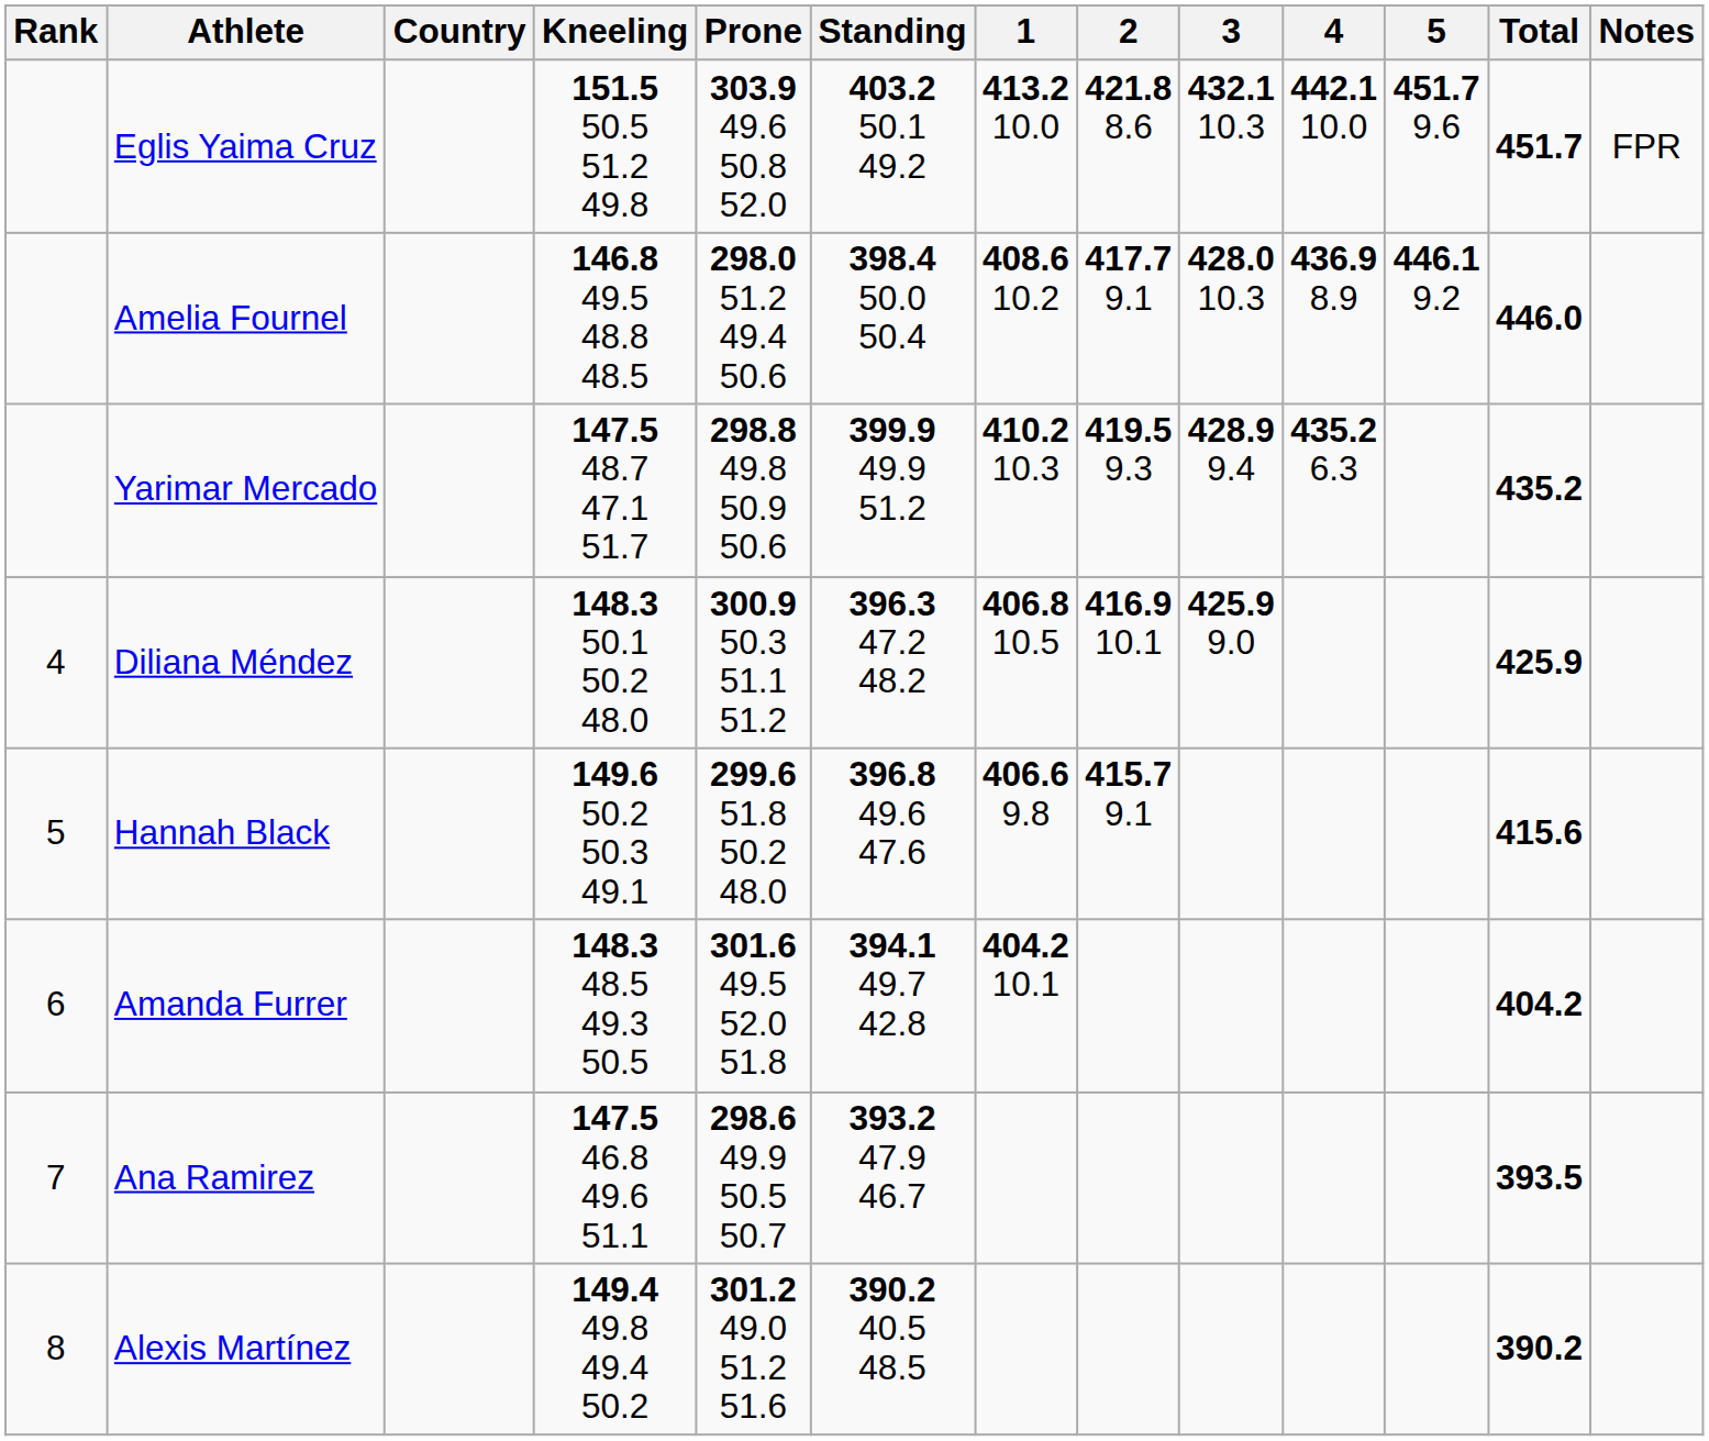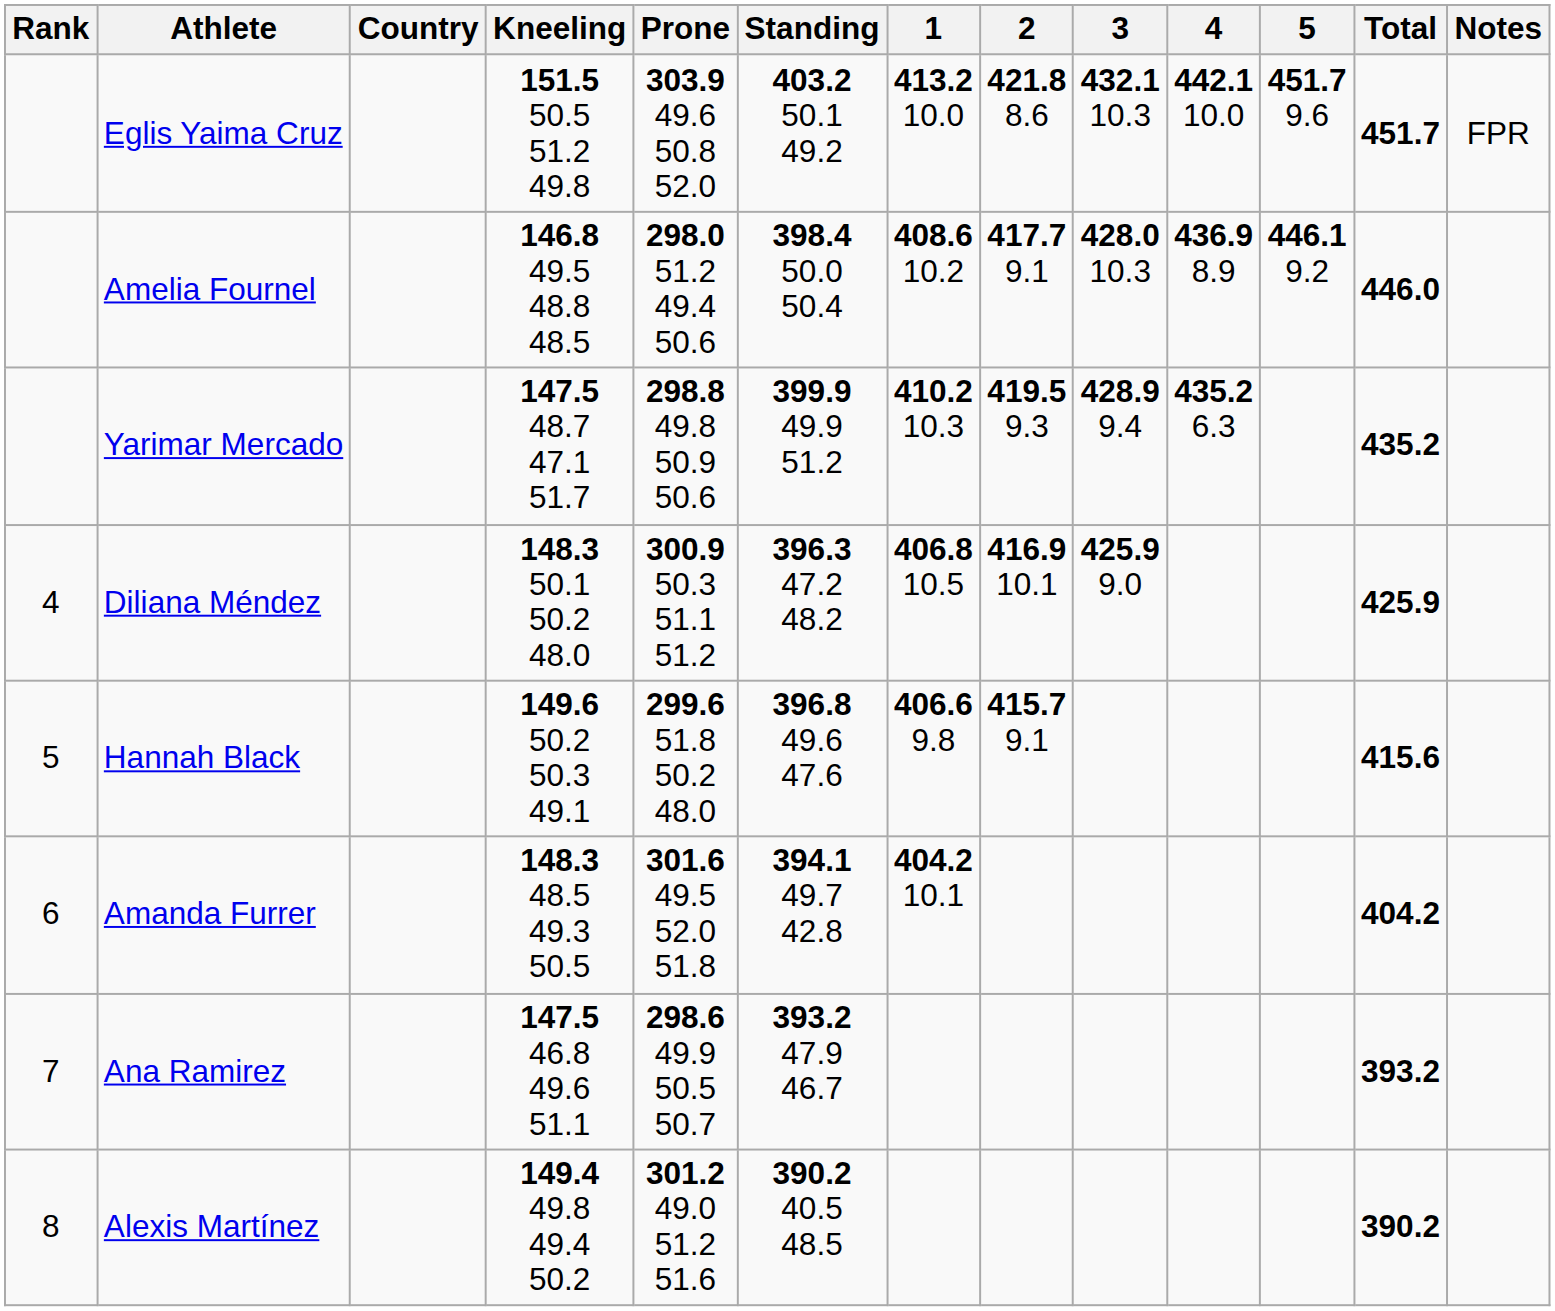Ana Ramirez | Total: 393.5 -> 393.2
